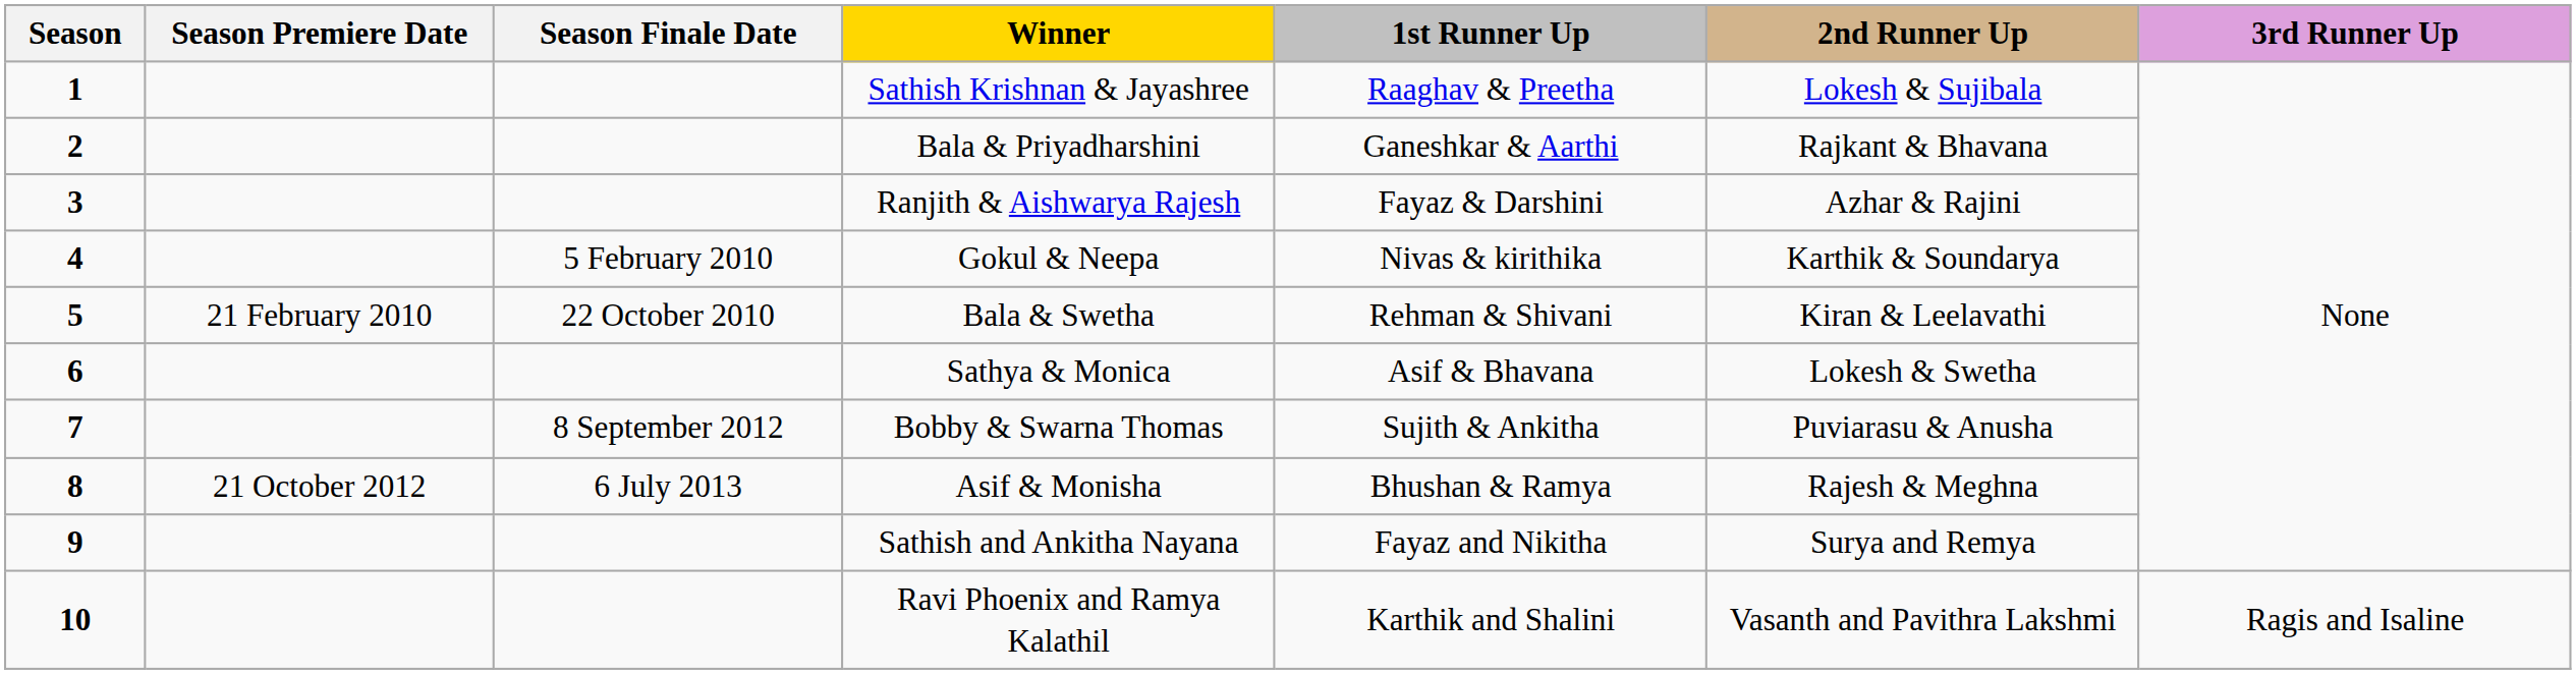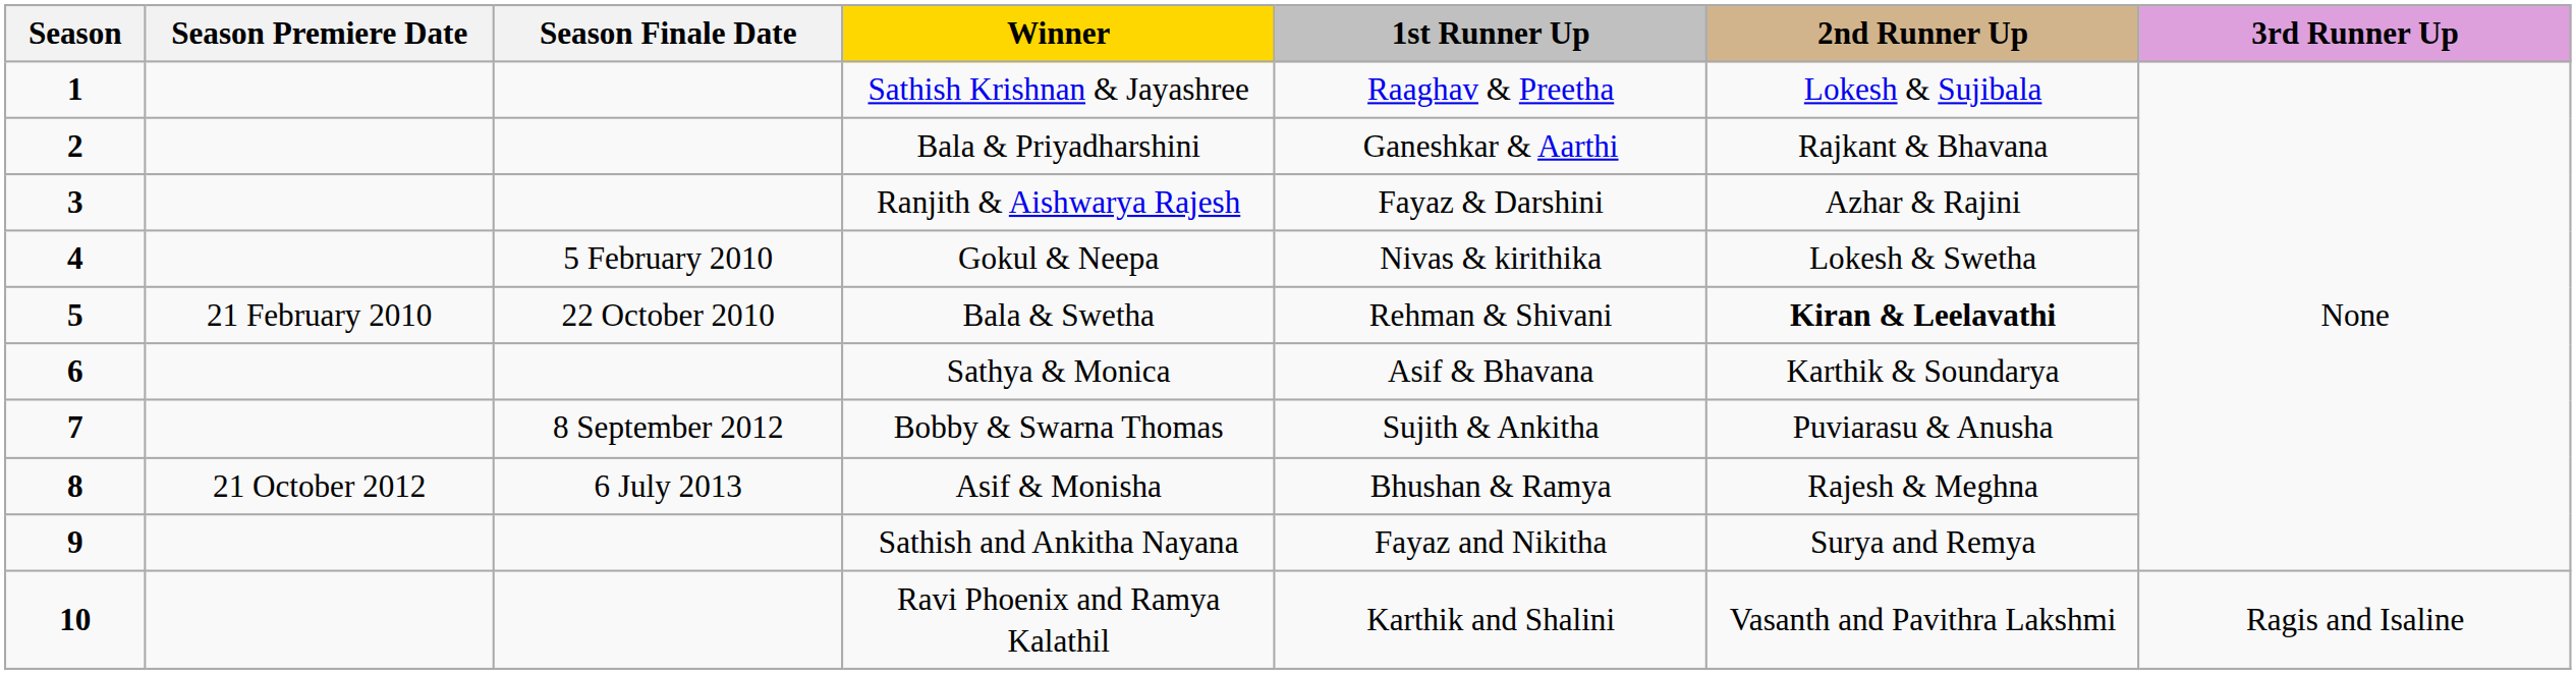Gokul & Neepa | 2nd Runner Up: Karthik & Soundarya -> Lokesh & Swetha
Bala & Swetha | 2nd Runner Up: normal -> bold
Sathya & Monica | 2nd Runner Up: Lokesh & Swetha -> Karthik & Soundarya
